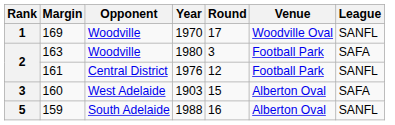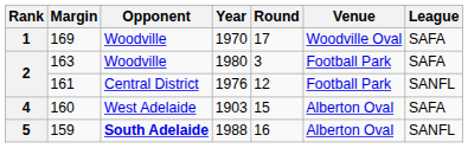1970 | League: SANFL -> SAFA
1903 | Rank: 3 -> 4
1988 | Opponent: normal -> bold
